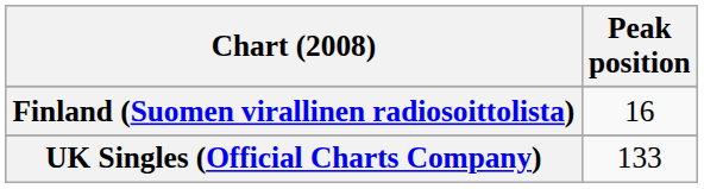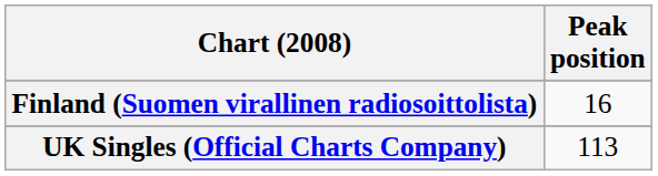UK Singles (Official Charts Company) | Peak position: 133 -> 113
